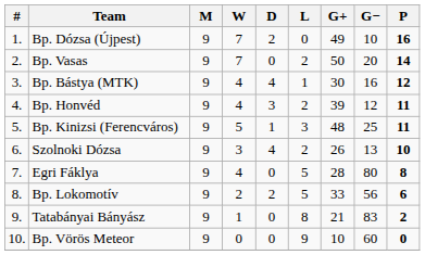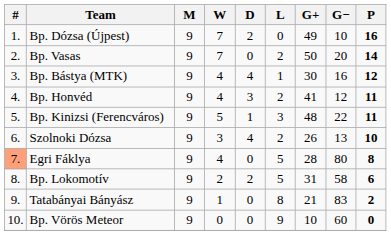Bp. Honvéd | G+: 39 -> 41
Bp. Kinizsi (Ferencváros) | G−: 25 -> 22
Egri Fáklya | #: no background -> lightsalmon background
Bp. Lokomotív | G+: 33 -> 31
Bp. Lokomotív | G−: 56 -> 58
